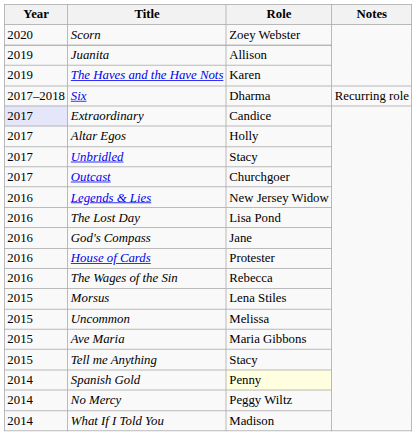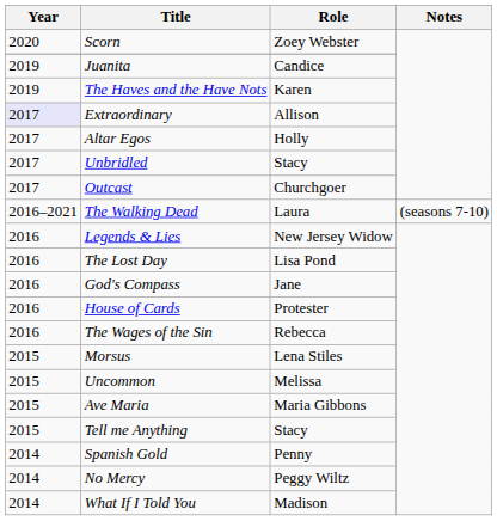Juanita | Role: Allison -> Candice
- row: 2017–2018 | Six | Dharma | Recurring role
Extraordinary | Role: Candice -> Allison
+ row: 2016–2021 | The Walking Dead | Laura | (seasons 7-10)
Spanish Gold | Role: lightyellow background -> no background
